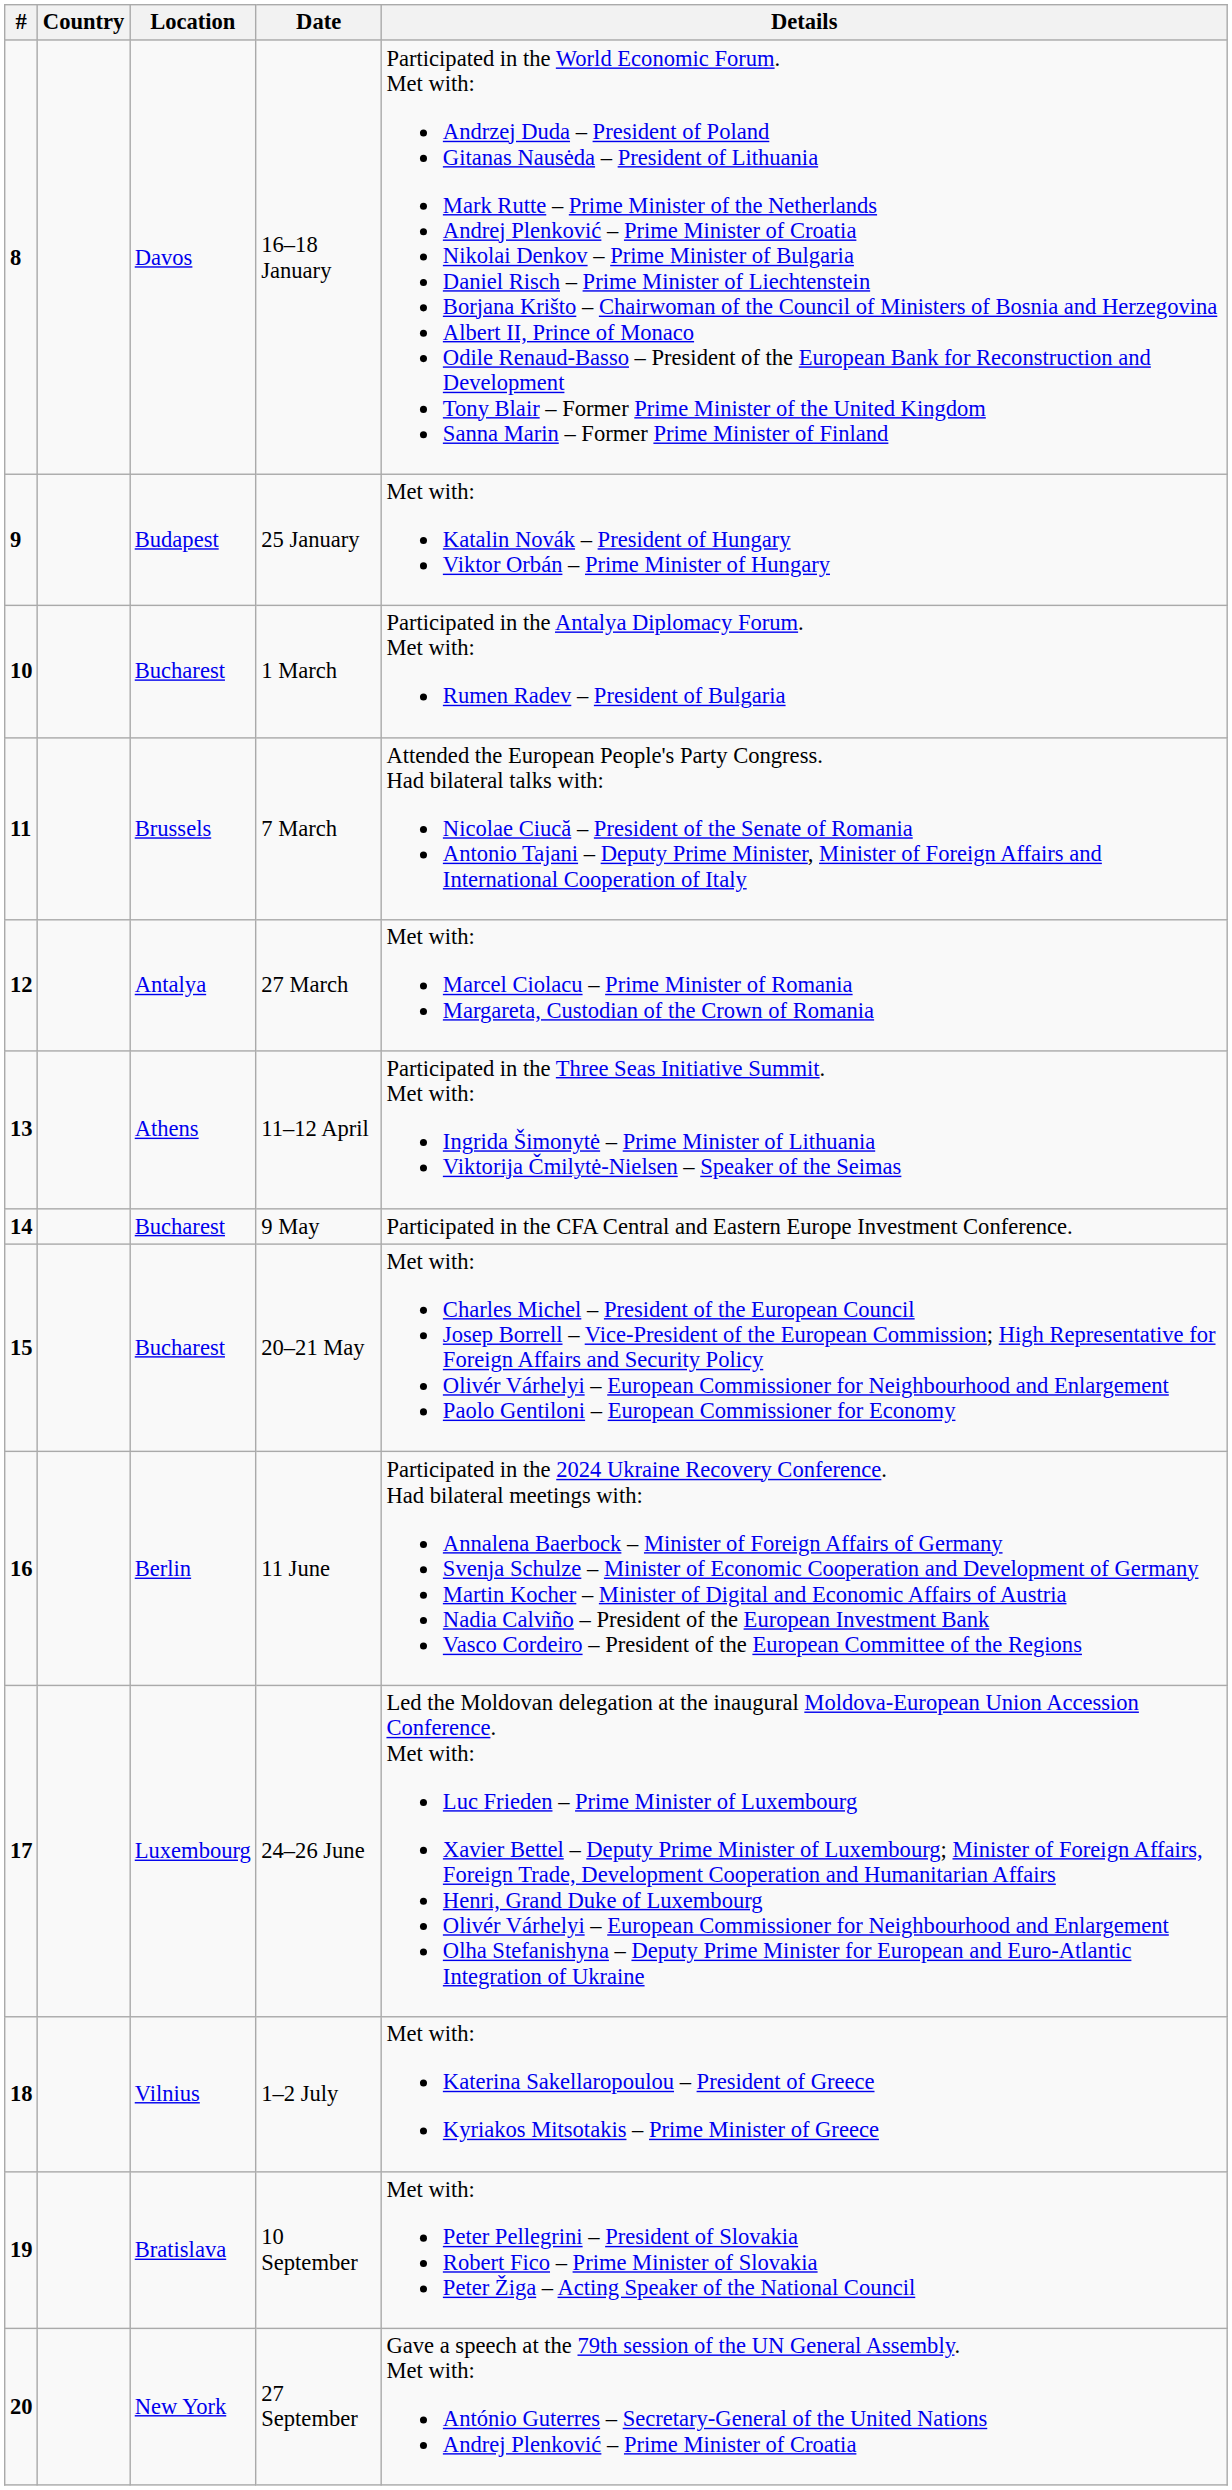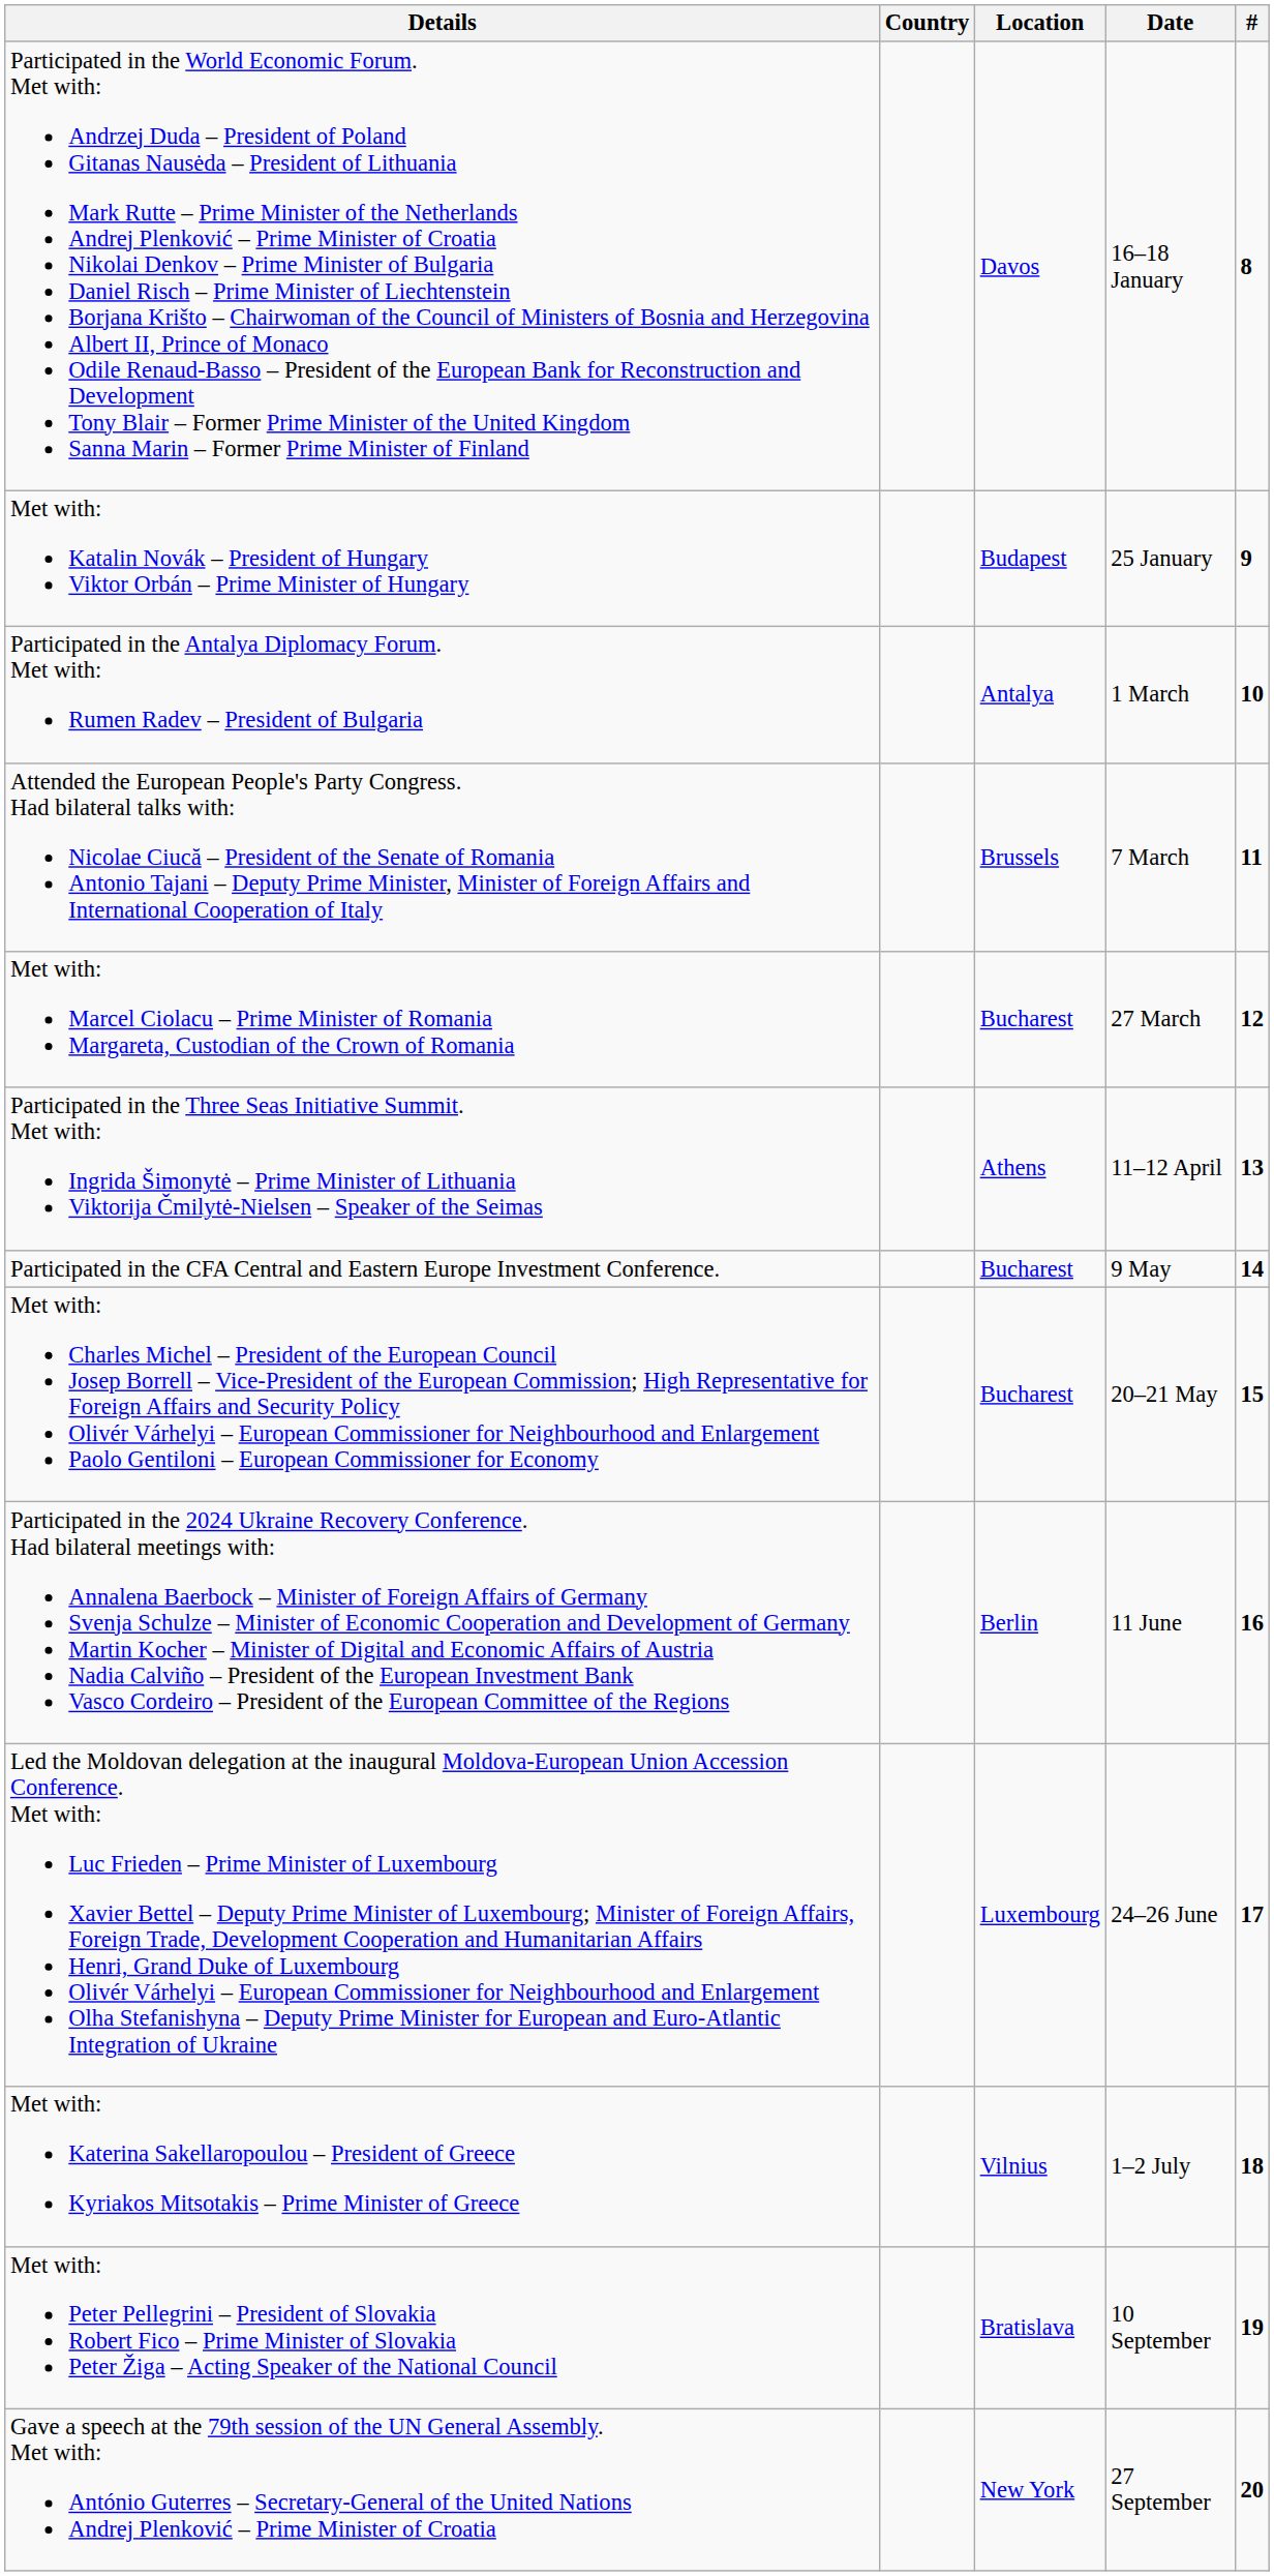columns swapped: # <-> Details
1 March | Location: Bucharest -> Antalya
27 March | Location: Antalya -> Bucharest
